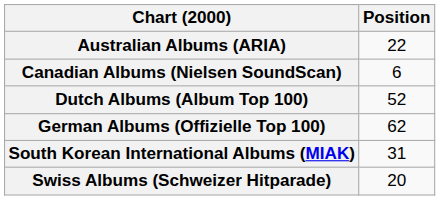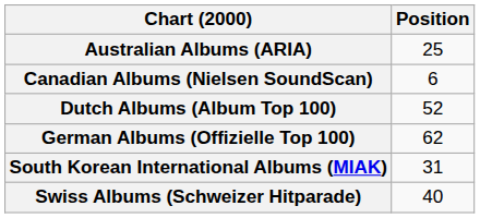Australian Albums (ARIA) | Position: 22 -> 25
Swiss Albums (Schweizer Hitparade) | Position: 20 -> 40
